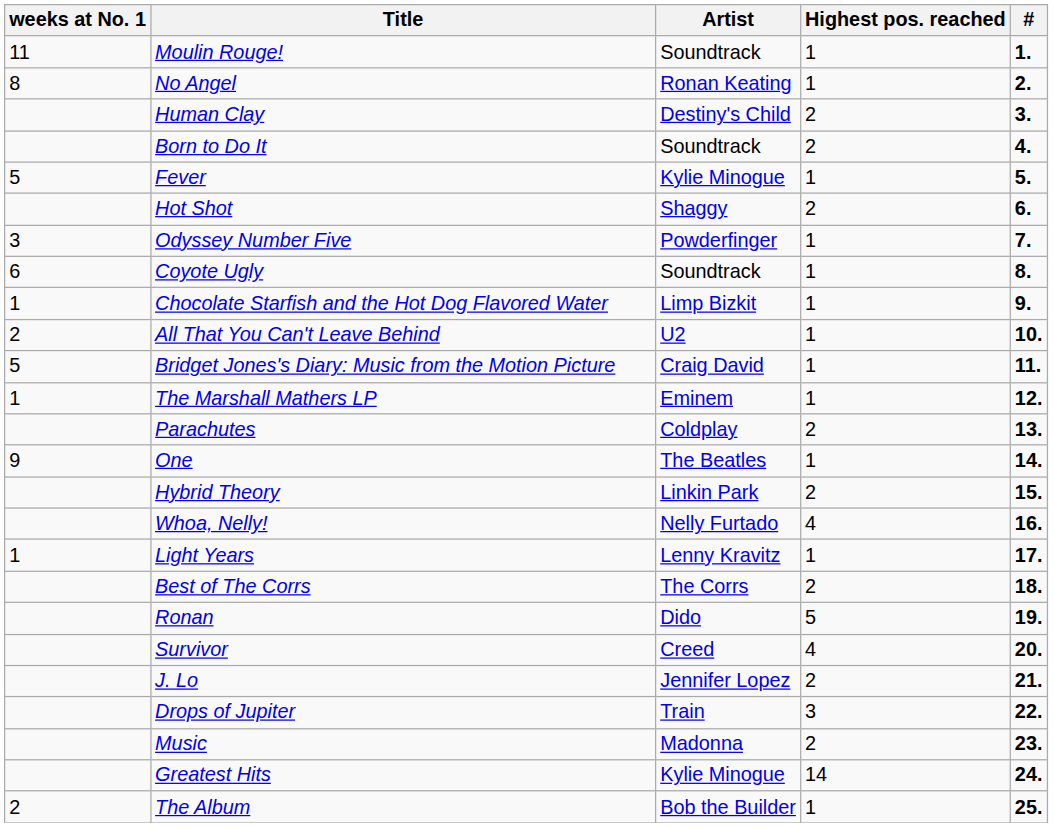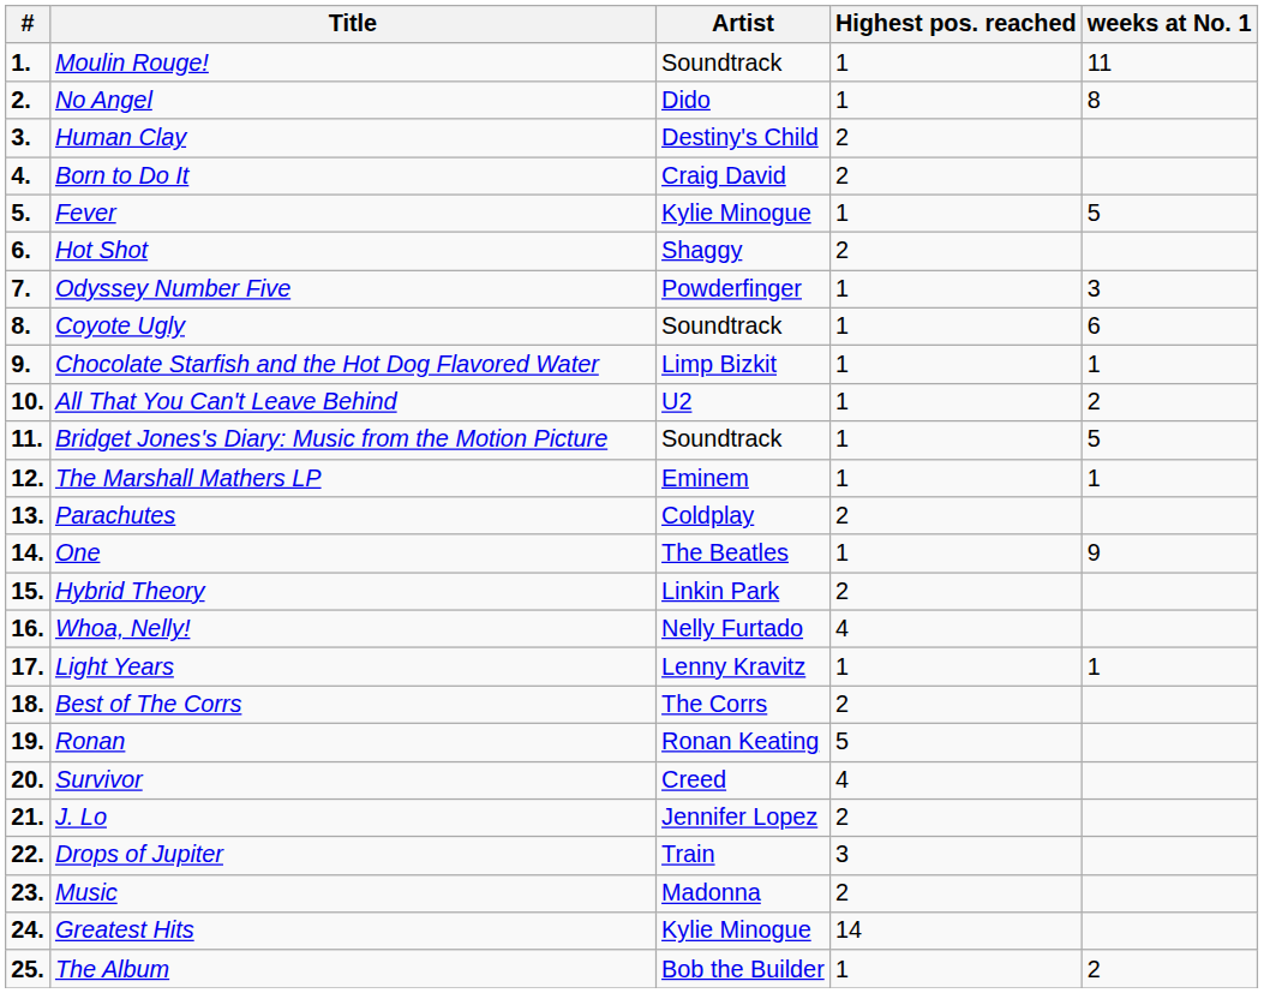columns swapped: # <-> weeks at No. 1
No Angel | Artist: Ronan Keating -> Dido
Born to Do It | Artist: Soundtrack -> Craig David
Bridget Jones's Diary: Music from the Motion Picture | Artist: Craig David -> Soundtrack
Ronan | Artist: Dido -> Ronan Keating
